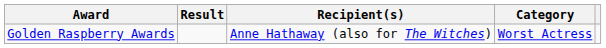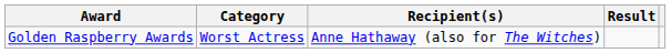columns swapped: Category <-> Result
